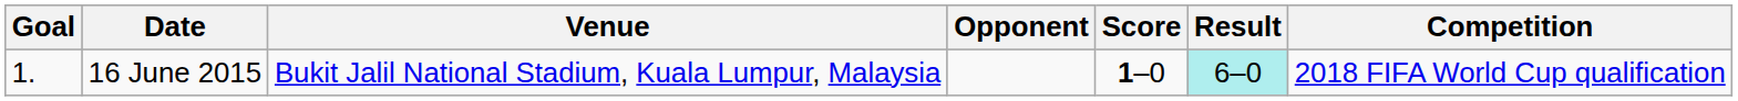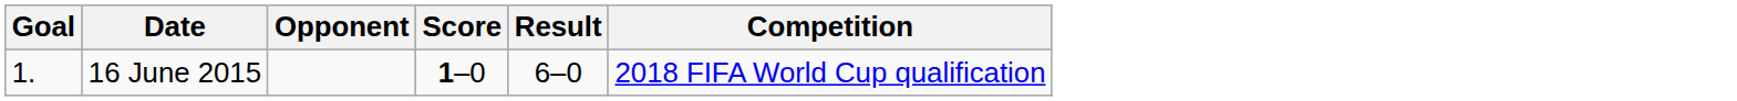- column: Venue | Bukit Jalil National Stadium, Kuala Lumpur, Malaysia
16 June 2015 | Result: paleturquoise background -> no background
